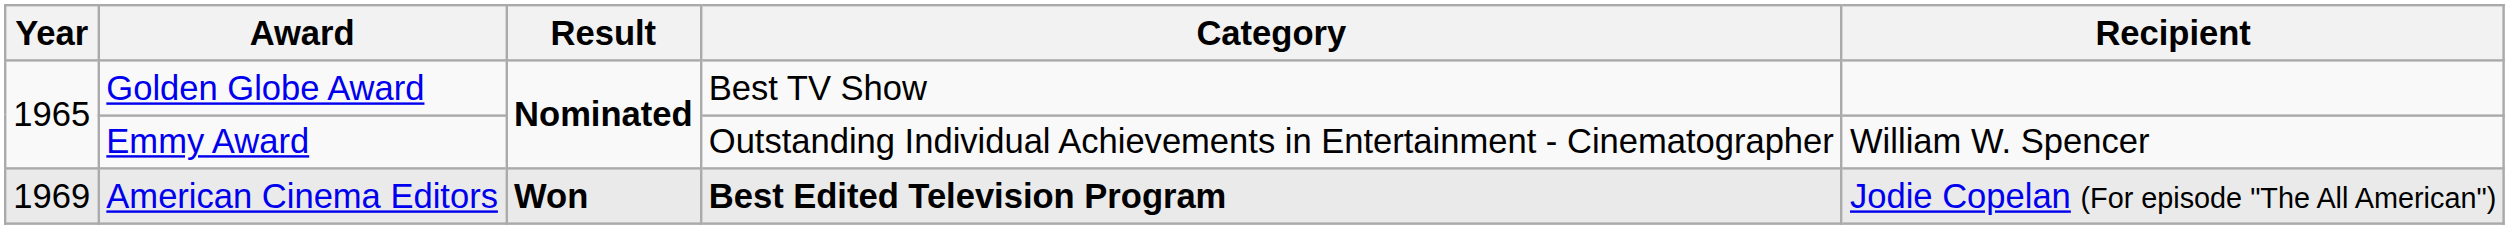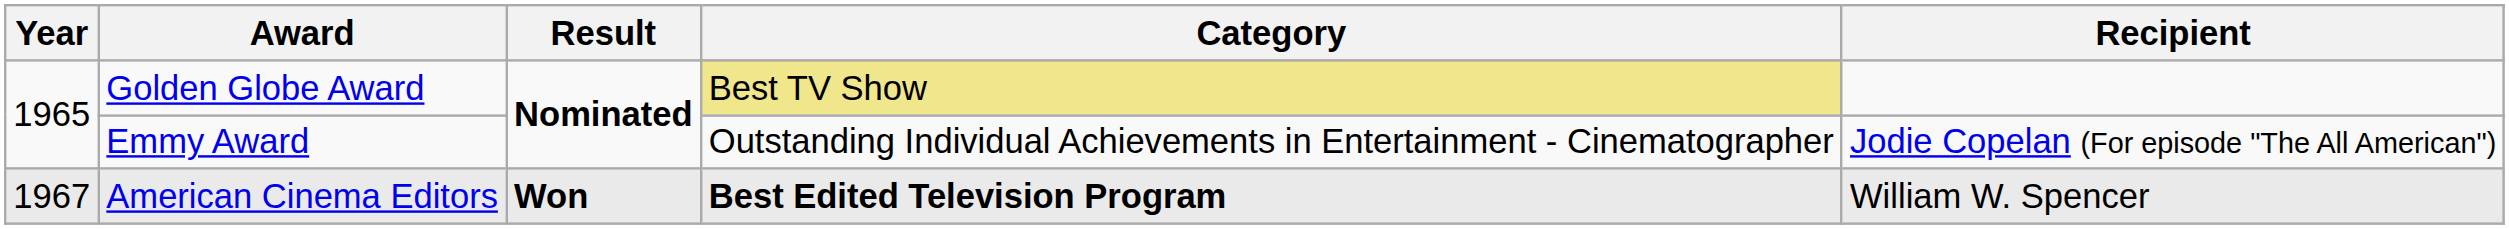Golden Globe Award | Category: no background -> khaki background
Emmy Award | Recipient: William W. Spencer -> Jodie Copelan (For episode "The All American")
American Cinema Editors | Year: 1969 -> 1967
American Cinema Editors | Recipient: Jodie Copelan (For episode "The All American") -> William W. Spencer
